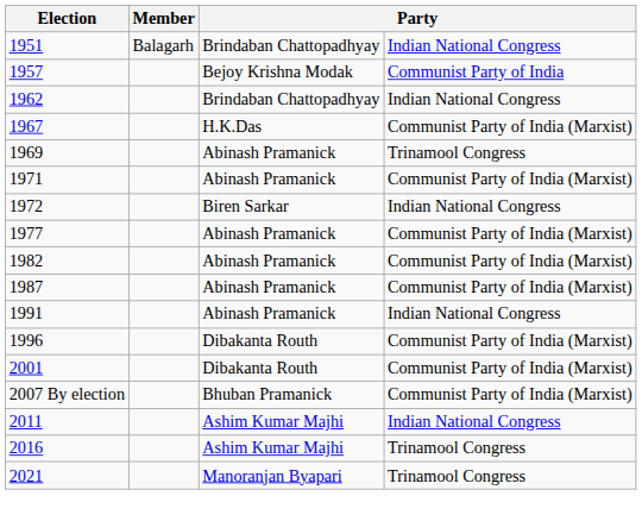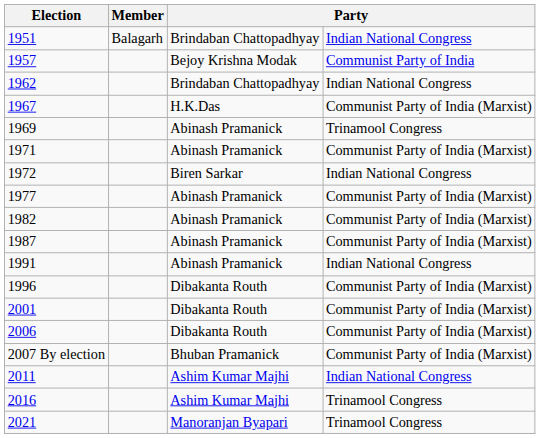+ row: 2006 | Dibakanta Routh | Communist Party of India (Marxist)
